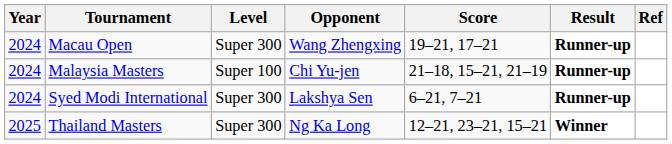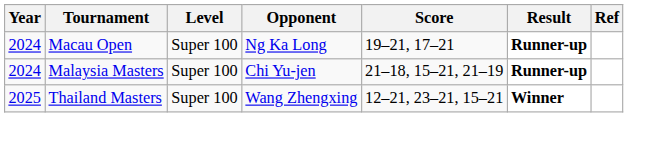Macau Open | Level: Super 300 -> Super 100
Macau Open | Opponent: Wang Zhengxing -> Ng Ka Long
- row: 2024 | Syed Modi International | Super 300 | Lakshya Sen | 6–21, 7–21 | Runner-up
Thailand Masters | Level: Super 300 -> Super 100
Thailand Masters | Opponent: Ng Ka Long -> Wang Zhengxing
